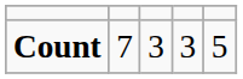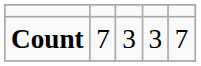Count | column 5: 5 -> 7
